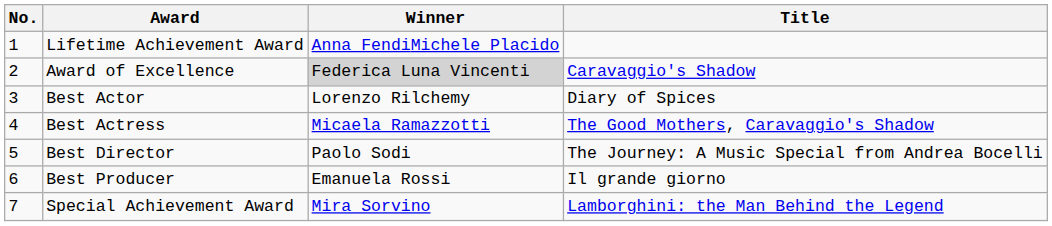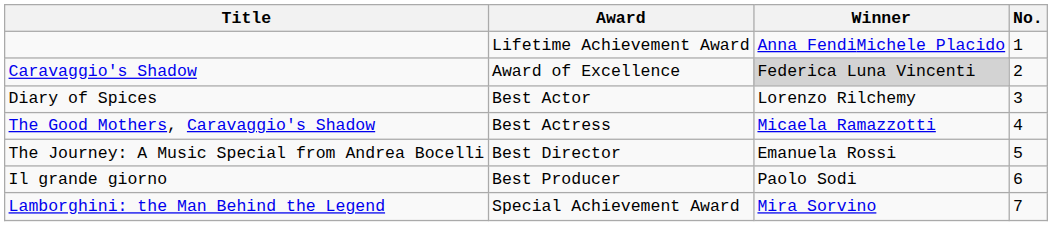columns swapped: No. <-> Title
Best Director | Winner: Paolo Sodi -> Emanuela Rossi
Best Producer | Winner: Emanuela Rossi -> Paolo Sodi
